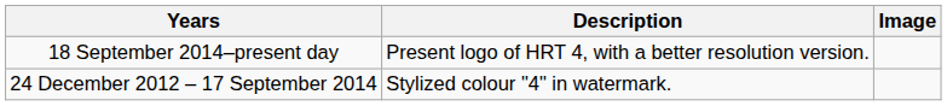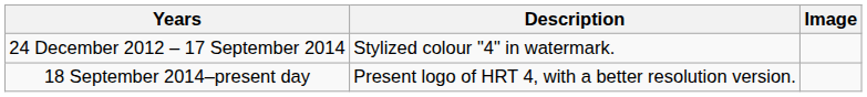rows swapped: 24 December 2012 – 17 September 2014 <-> 18 September 2014–present day
